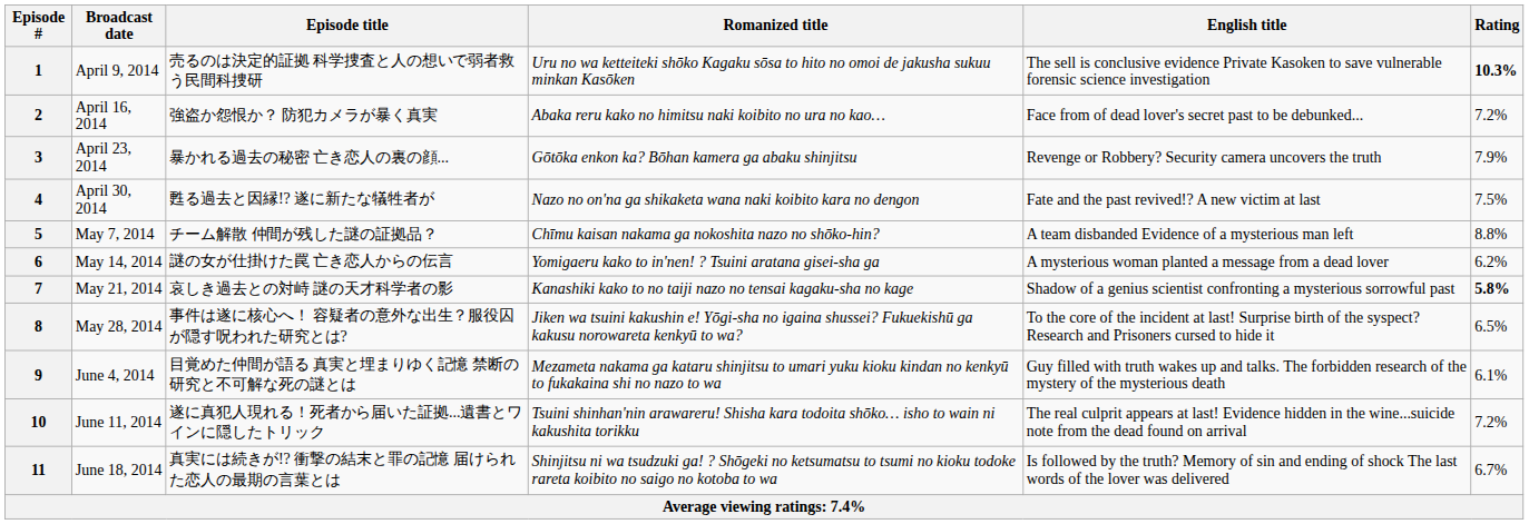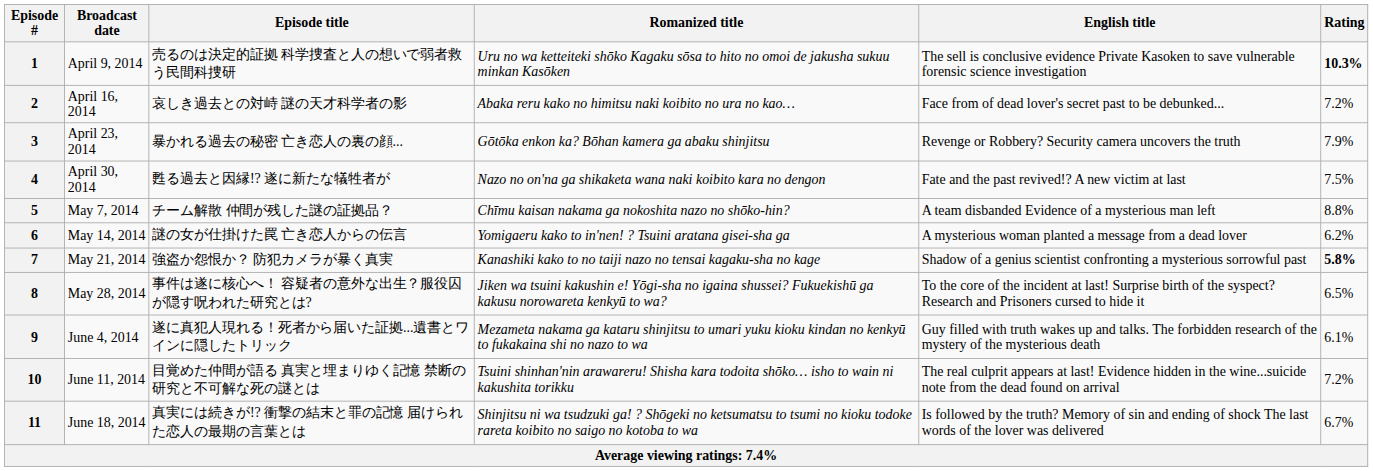2 | Episode title: 強盗か怨恨か？ 防犯カメラが暴く真実 -> 哀しき過去との対峙 謎の天才科学者の影
7 | Episode title: 哀しき過去との対峙 謎の天才科学者の影 -> 強盗か怨恨か？ 防犯カメラが暴く真実
9 | Episode title: 目覚めた仲間が語る 真実と埋まりゆく記憶 禁断の研究と不可解な死の謎とは -> 遂に真犯人現れる！死者から届いた証拠...遺書とワインに隠したトリック
10 | Episode title: 遂に真犯人現れる！死者から届いた証拠...遺書とワインに隠したトリック -> 目覚めた仲間が語る 真実と埋まりゆく記憶 禁断の研究と不可解な死の謎とは
